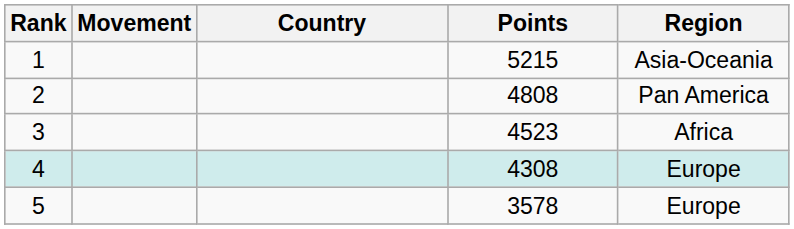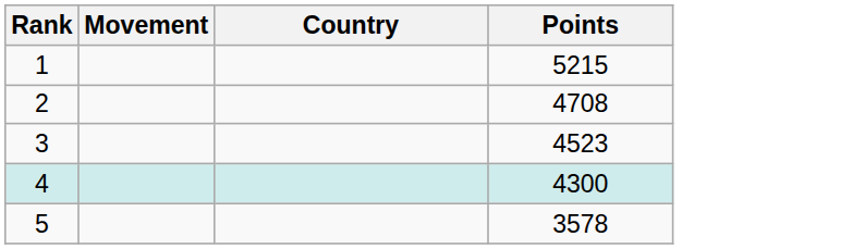- column: Region | Asia-Oceania | Pan America | Africa | Europe | Europe
2 | Points: 4808 -> 4708
4 | Points: 4308 -> 4300
